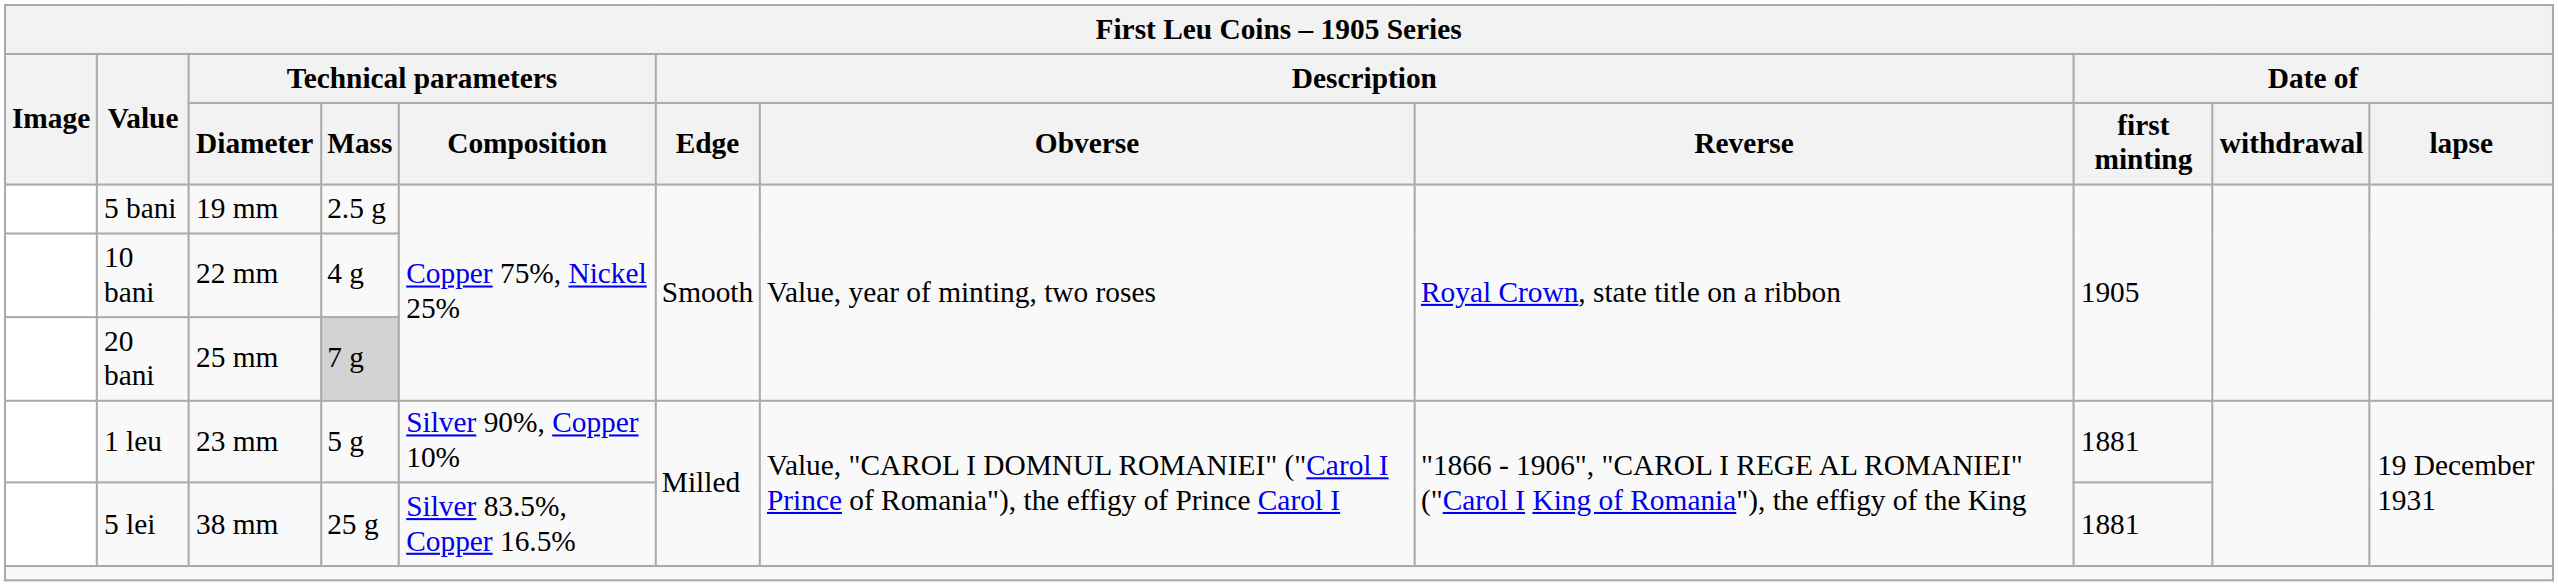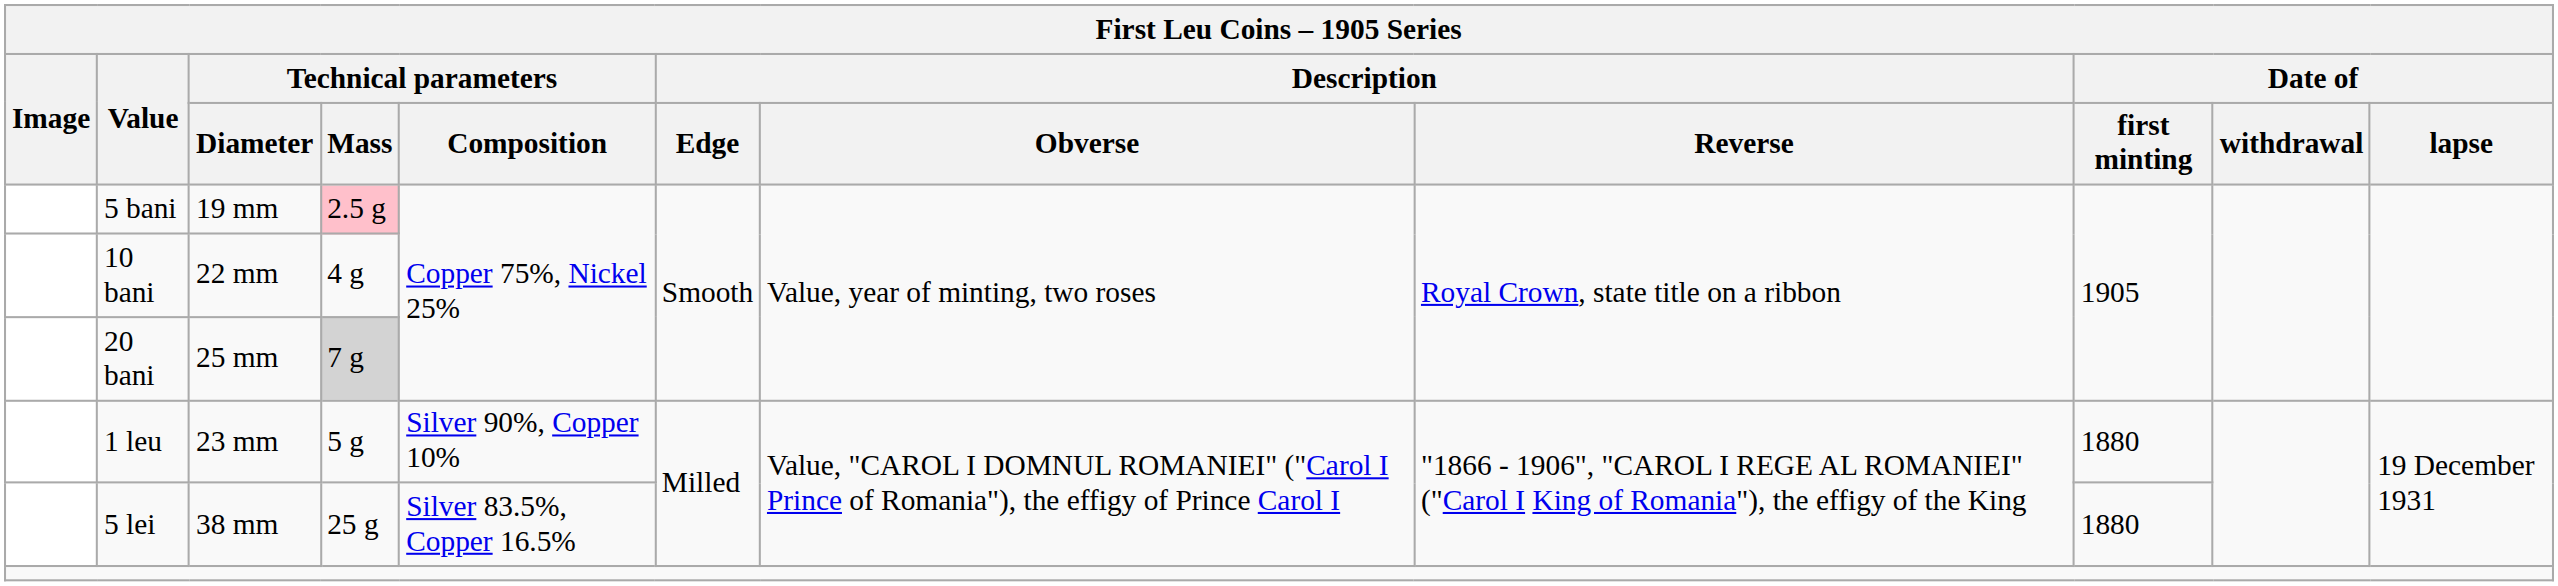5 bani | Technical parameters / Mass: no background -> pink background
1 leu | Date of / first minting: 1881 -> 1880
5 lei | Date of / first minting: 1881 -> 1880
